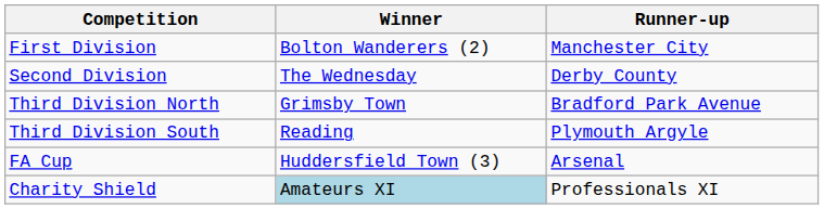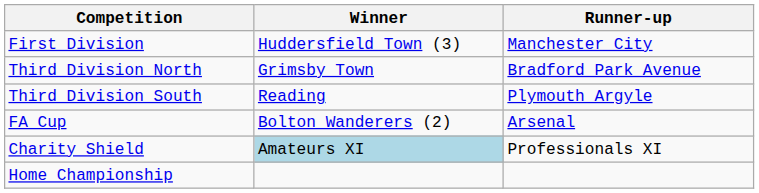First Division | Winner: Bolton Wanderers (2) -> Huddersfield Town (3)
- row: Second Division | The Wednesday | Derby County
FA Cup | Winner: Huddersfield Town (3) -> Bolton Wanderers (2)
+ row: Home Championship
